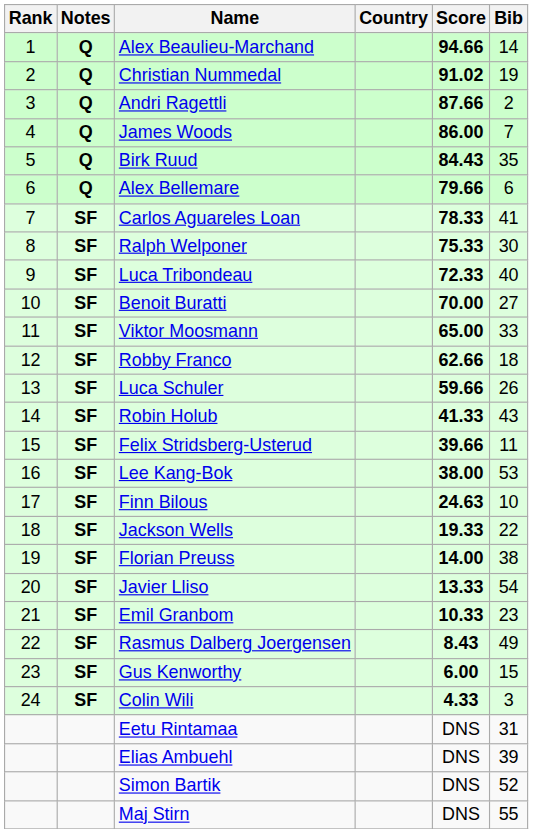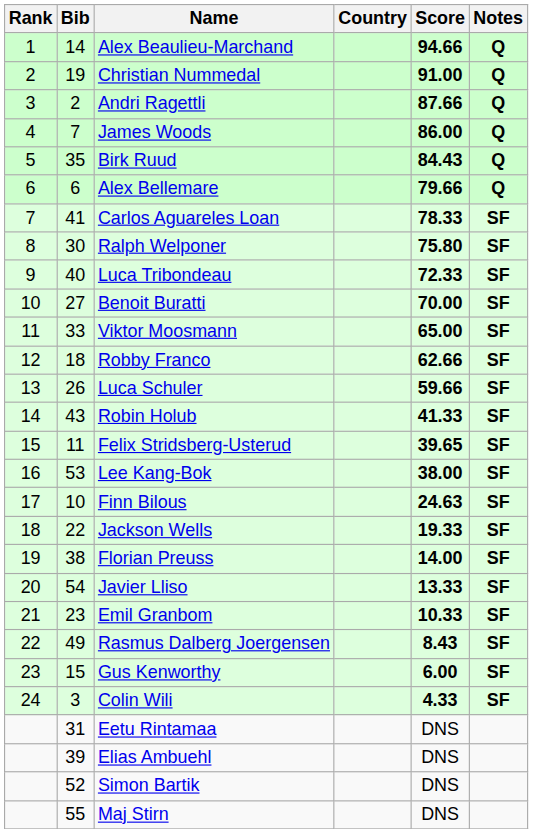columns swapped: Bib <-> Notes
Christian Nummedal | Score: 91.02 -> 91.00
Ralph Welponer | Score: 75.33 -> 75.80
Felix Stridsberg-Usterud | Score: 39.66 -> 39.65
